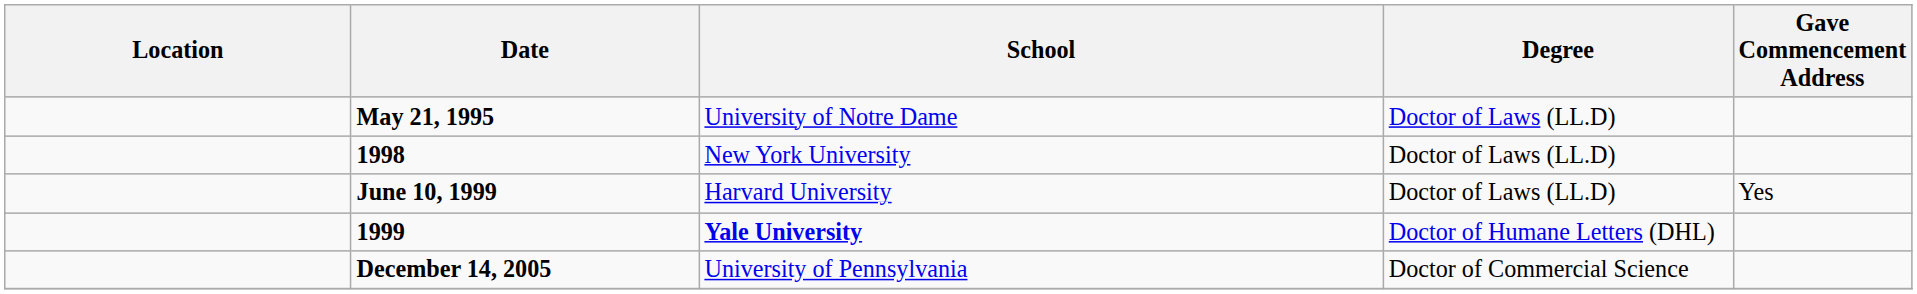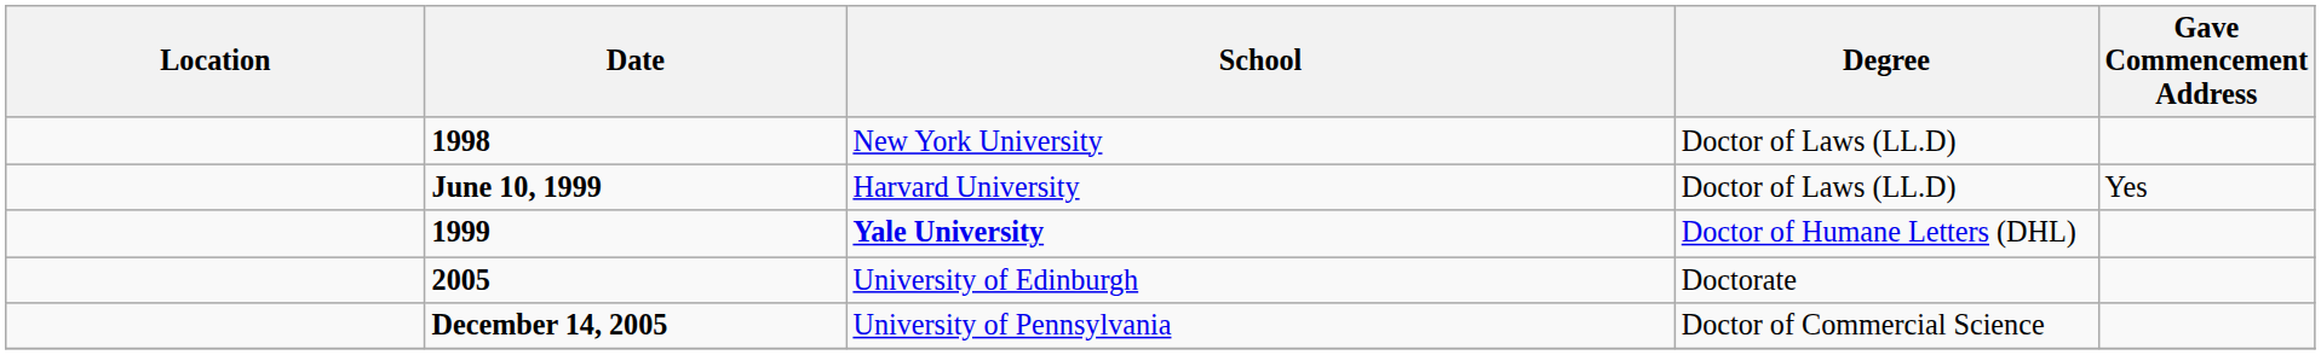- row: May 21, 1995 | University of Notre Dame | Doctor of Laws (LL.D)
+ row: 2005 | University of Edinburgh | Doctorate
